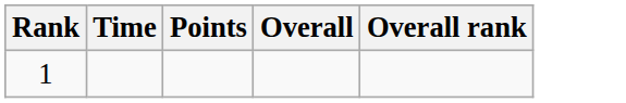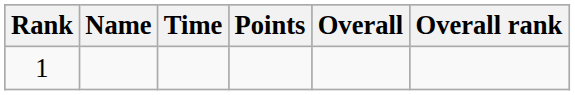+ column: Name
